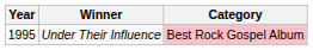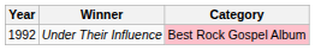Under Their Influence | Year: 1995 -> 1992
